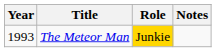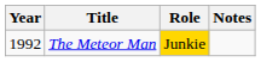The Meteor Man | Year: 1993 -> 1992
